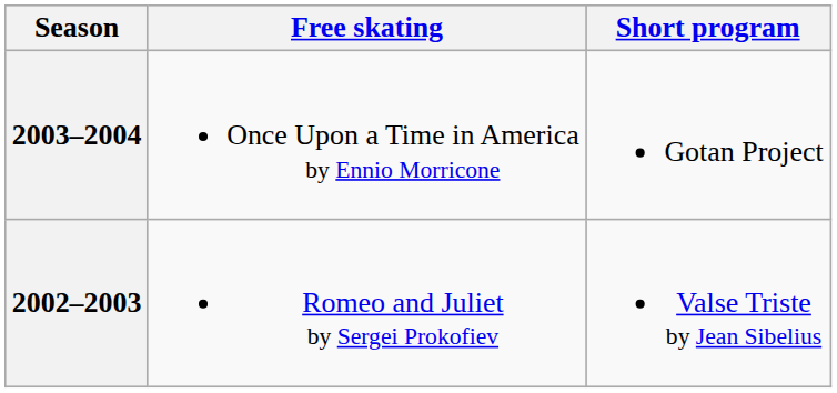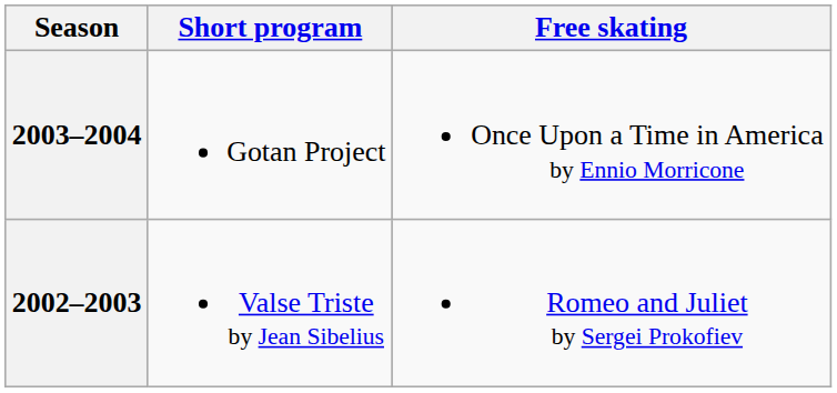columns swapped: Short program <-> Free skating
